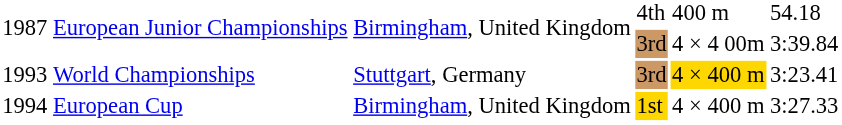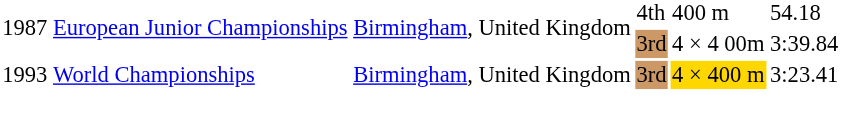World Championships | column 3: Stuttgart, Germany -> Birmingham, United Kingdom
- row: 1994 | European Cup | Birmingham, United Kingdom | 1st | 4 × 400 m | 3:27.33
